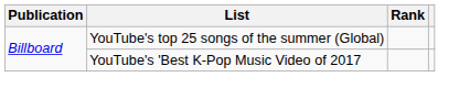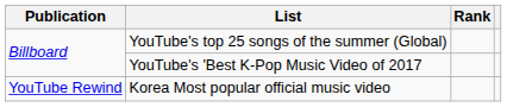+ row: YouTube Rewind | Korea Most popular official music video
